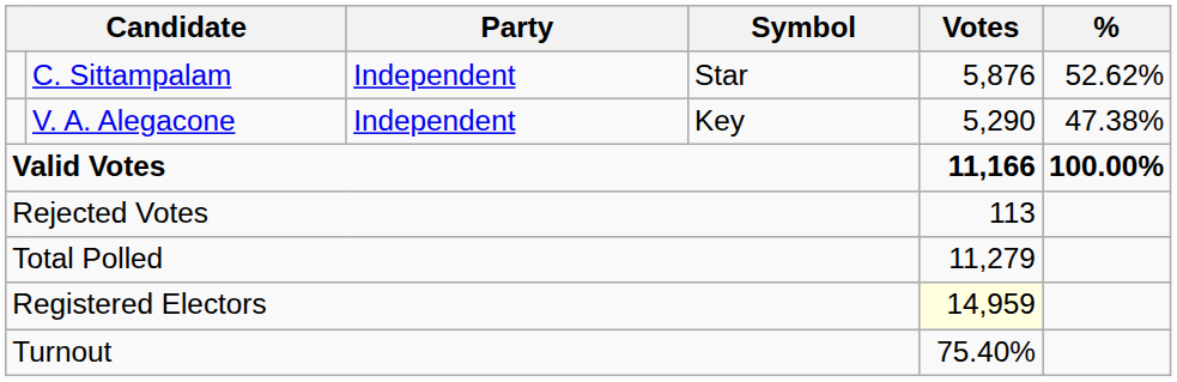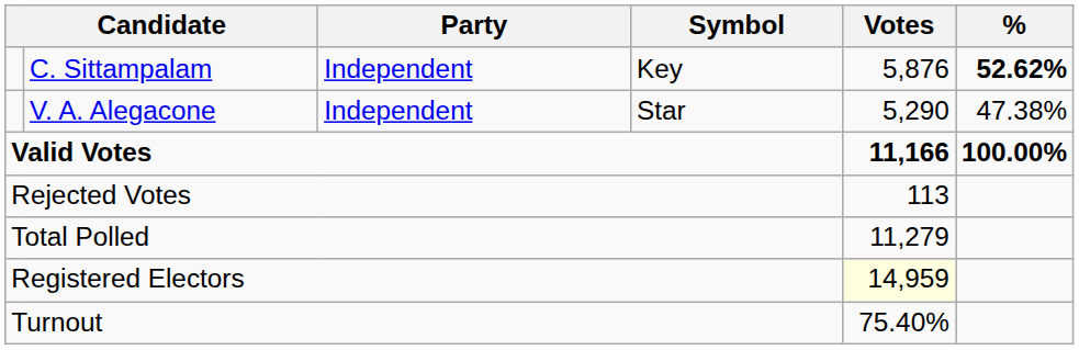C. Sittampalam | Symbol: Star -> Key
C. Sittampalam | %: normal -> bold
V. A. Alegacone | Symbol: Key -> Star
